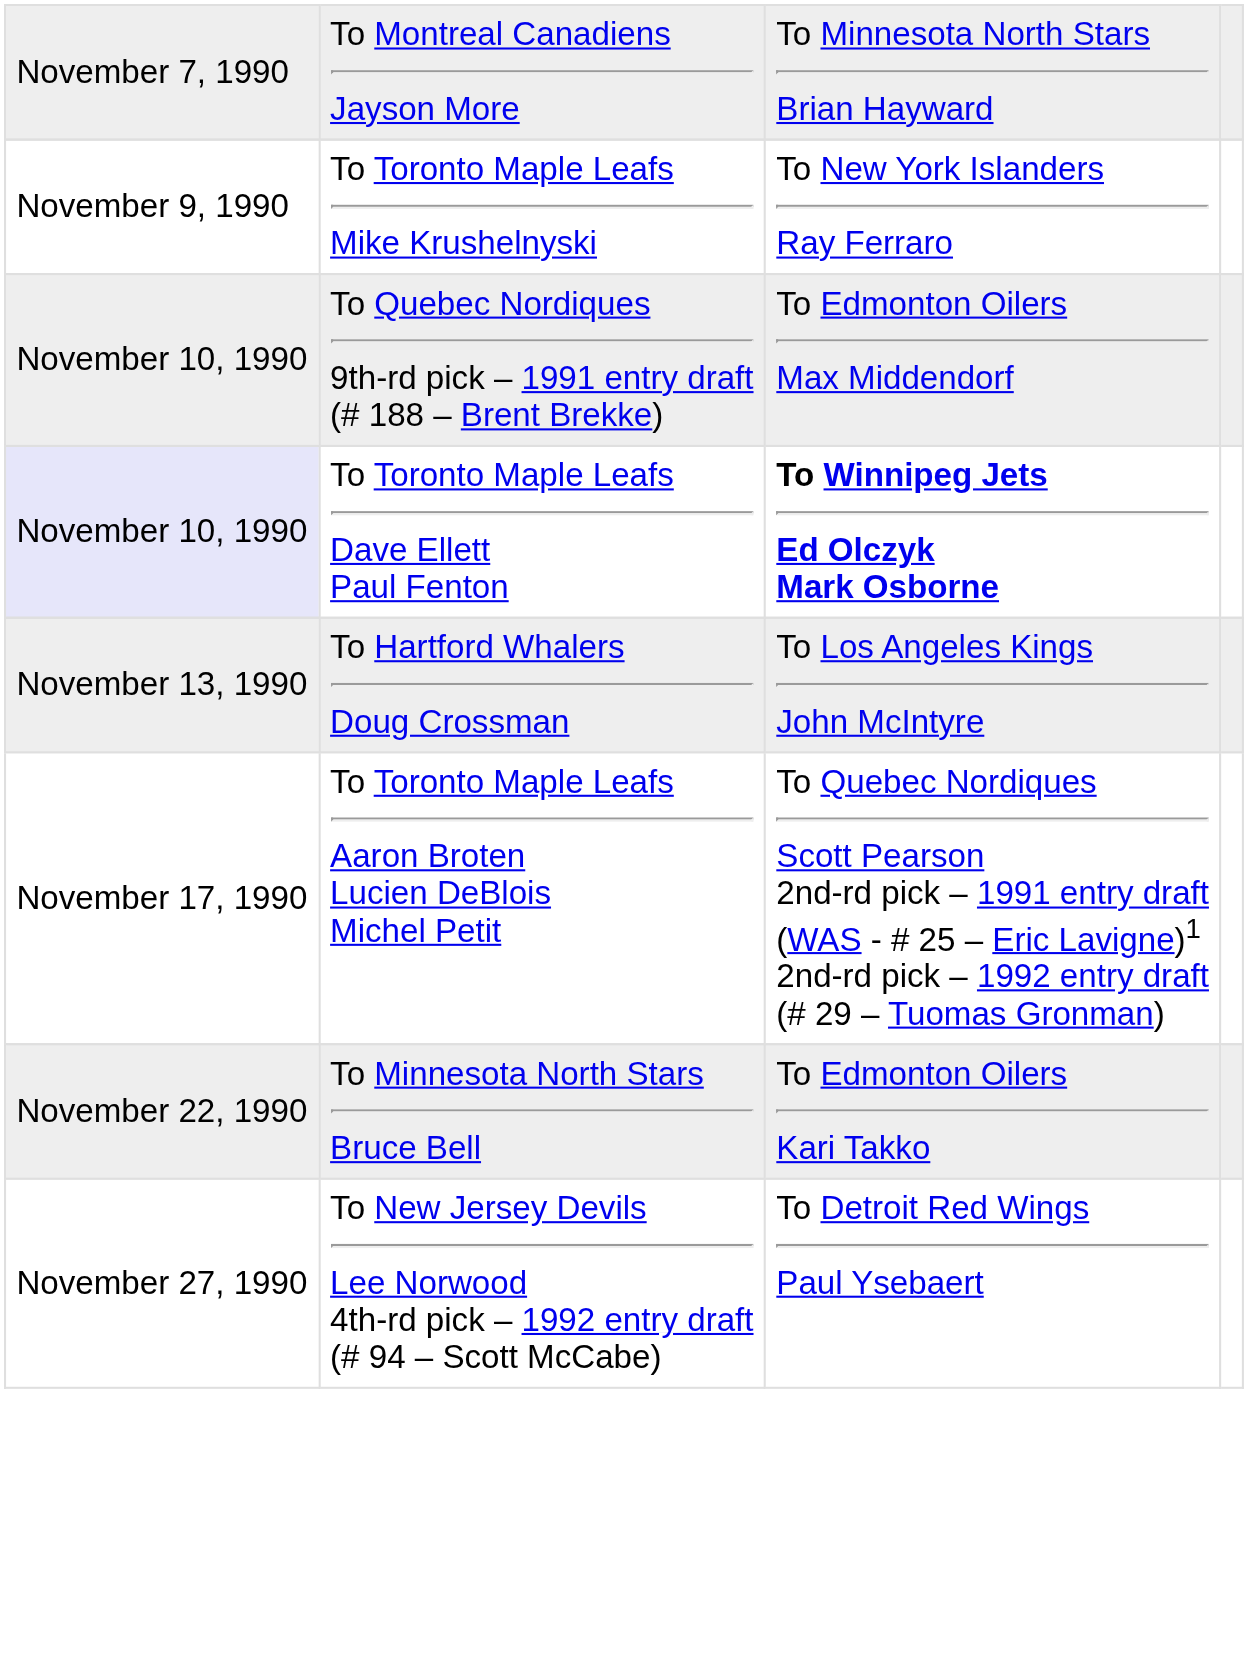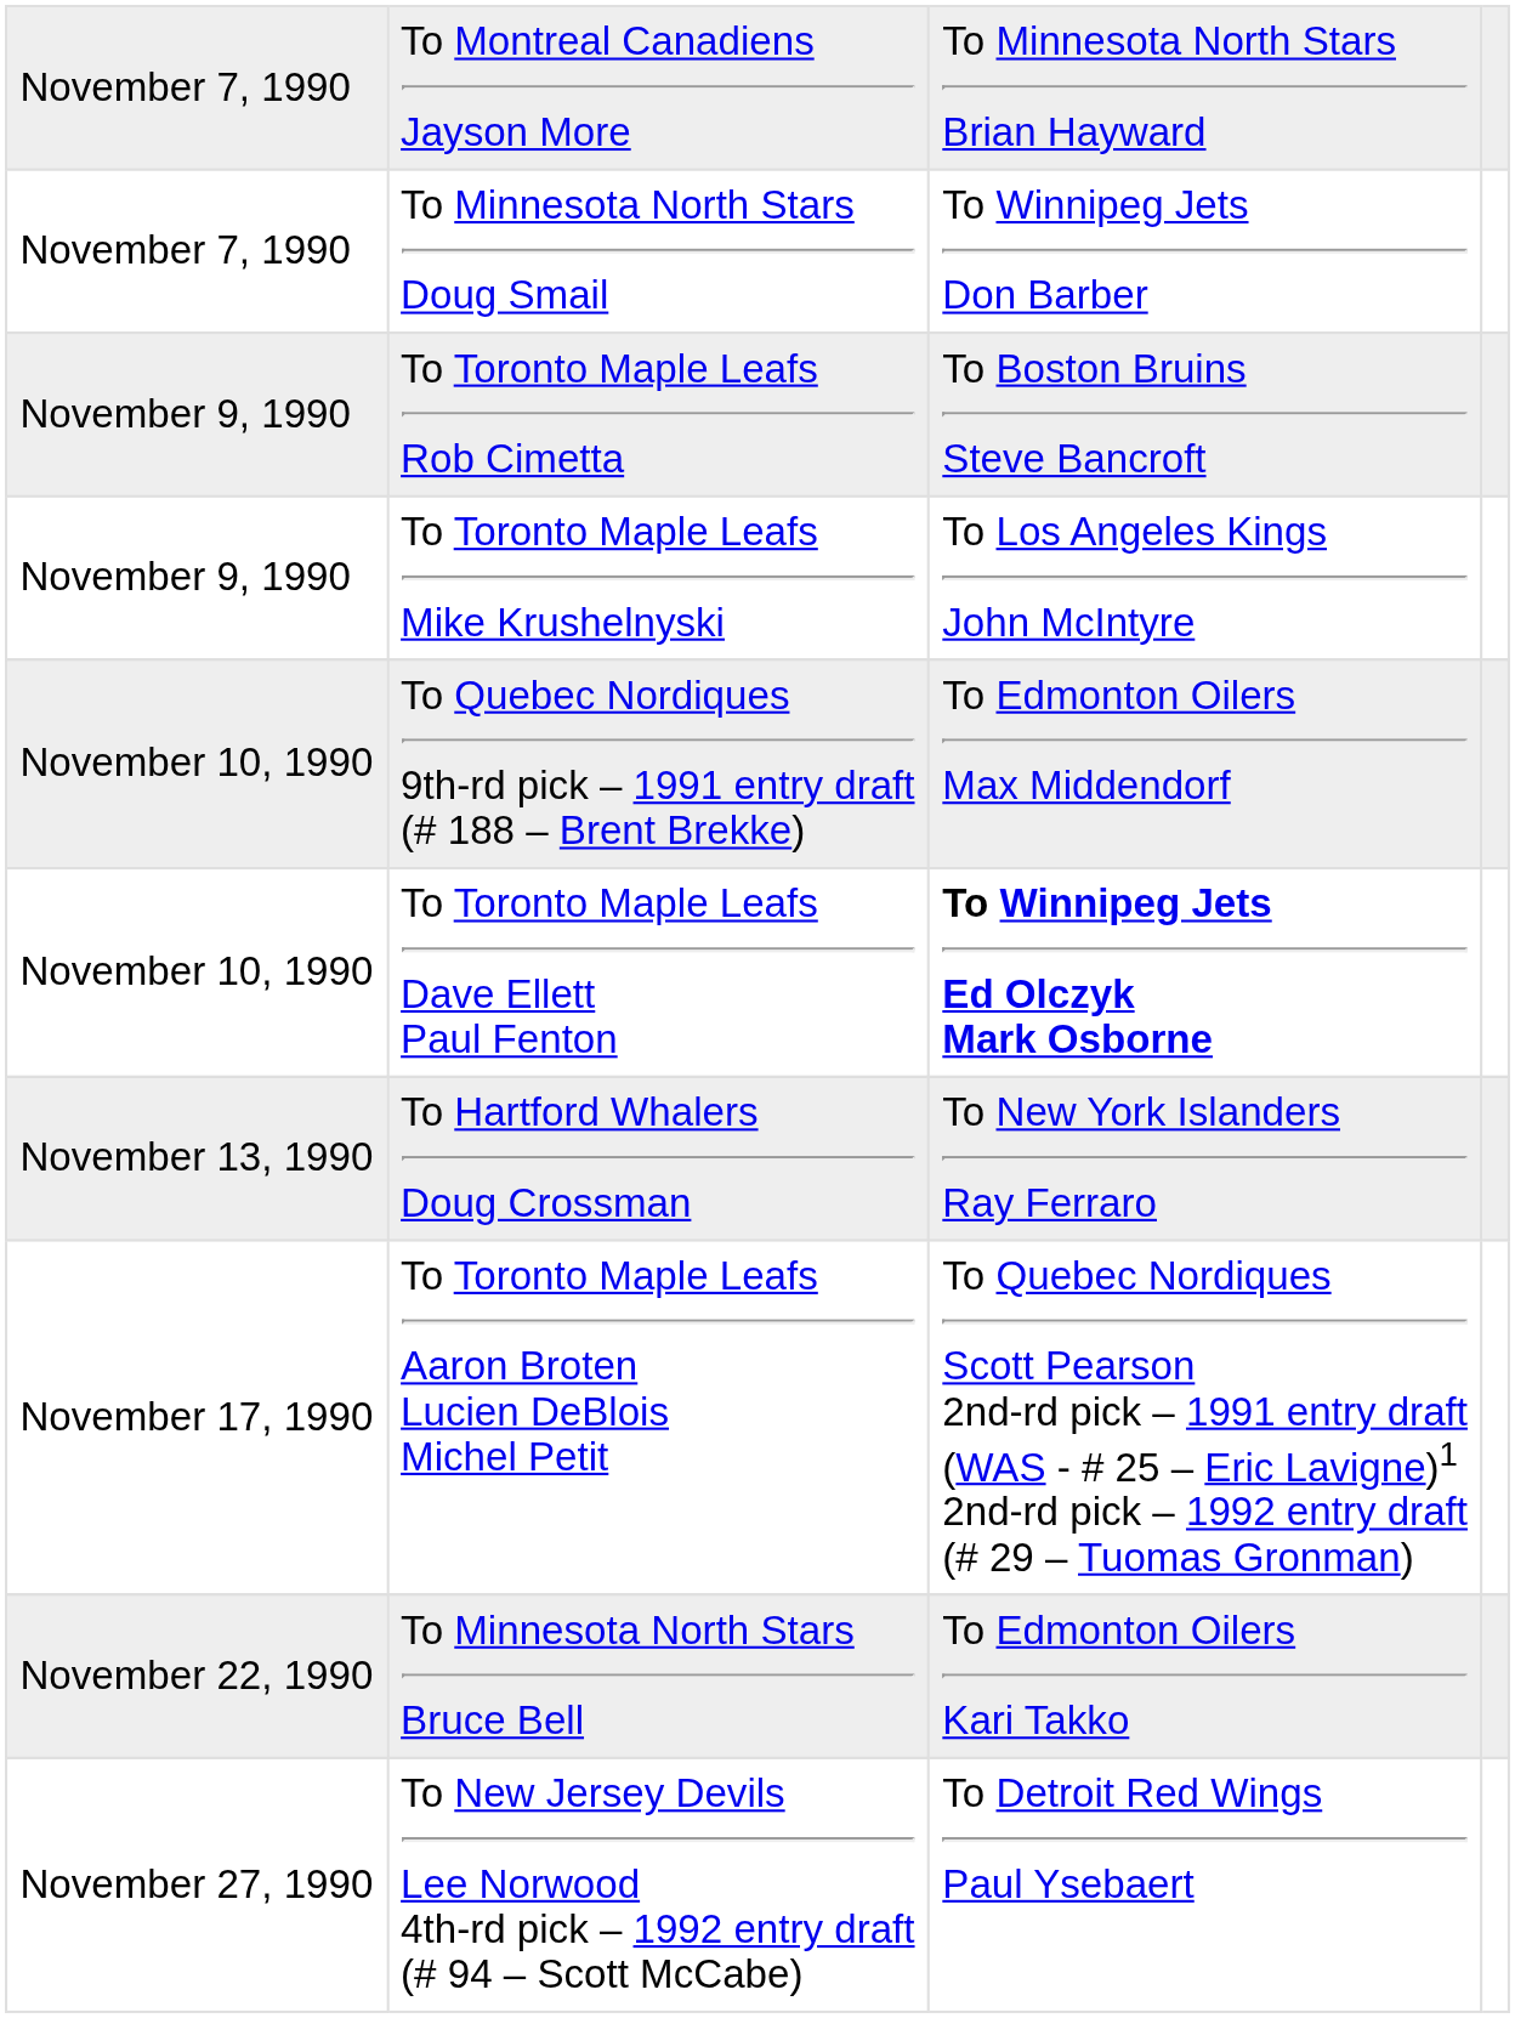+ row: November 7, 1990 | To Minnesota North Stars Doug Smail | To Winnipeg Jets Don Barber
+ row: November 9, 1990 | To Toronto Maple Leafs Rob Cimetta | To Boston Bruins Steve Bancroft
To Toronto Maple Leafs Mike Krushelnyski | column 3: To New York Islanders Ray Ferraro -> To Los Angeles Kings John McIntyre
To Toronto Maple Leafs Dave Ellett Paul Fenton | column 1: lavender background -> no background
To Hartford Whalers Doug Crossman | column 3: To Los Angeles Kings John McIntyre -> To New York Islanders Ray Ferraro
